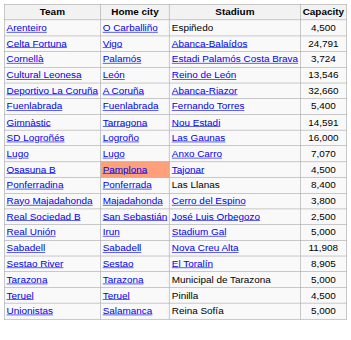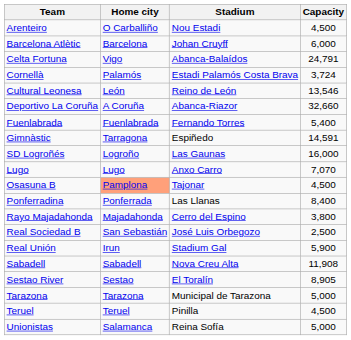Arenteiro | Stadium: Espiñedo -> Nou Estadi
+ row: Barcelona Atlètic | Barcelona | Johan Cruyff | 6,000
Gimnàstic | Stadium: Nou Estadi -> Espiñedo
Real Unión | Capacity: 5,000 -> 5,900
